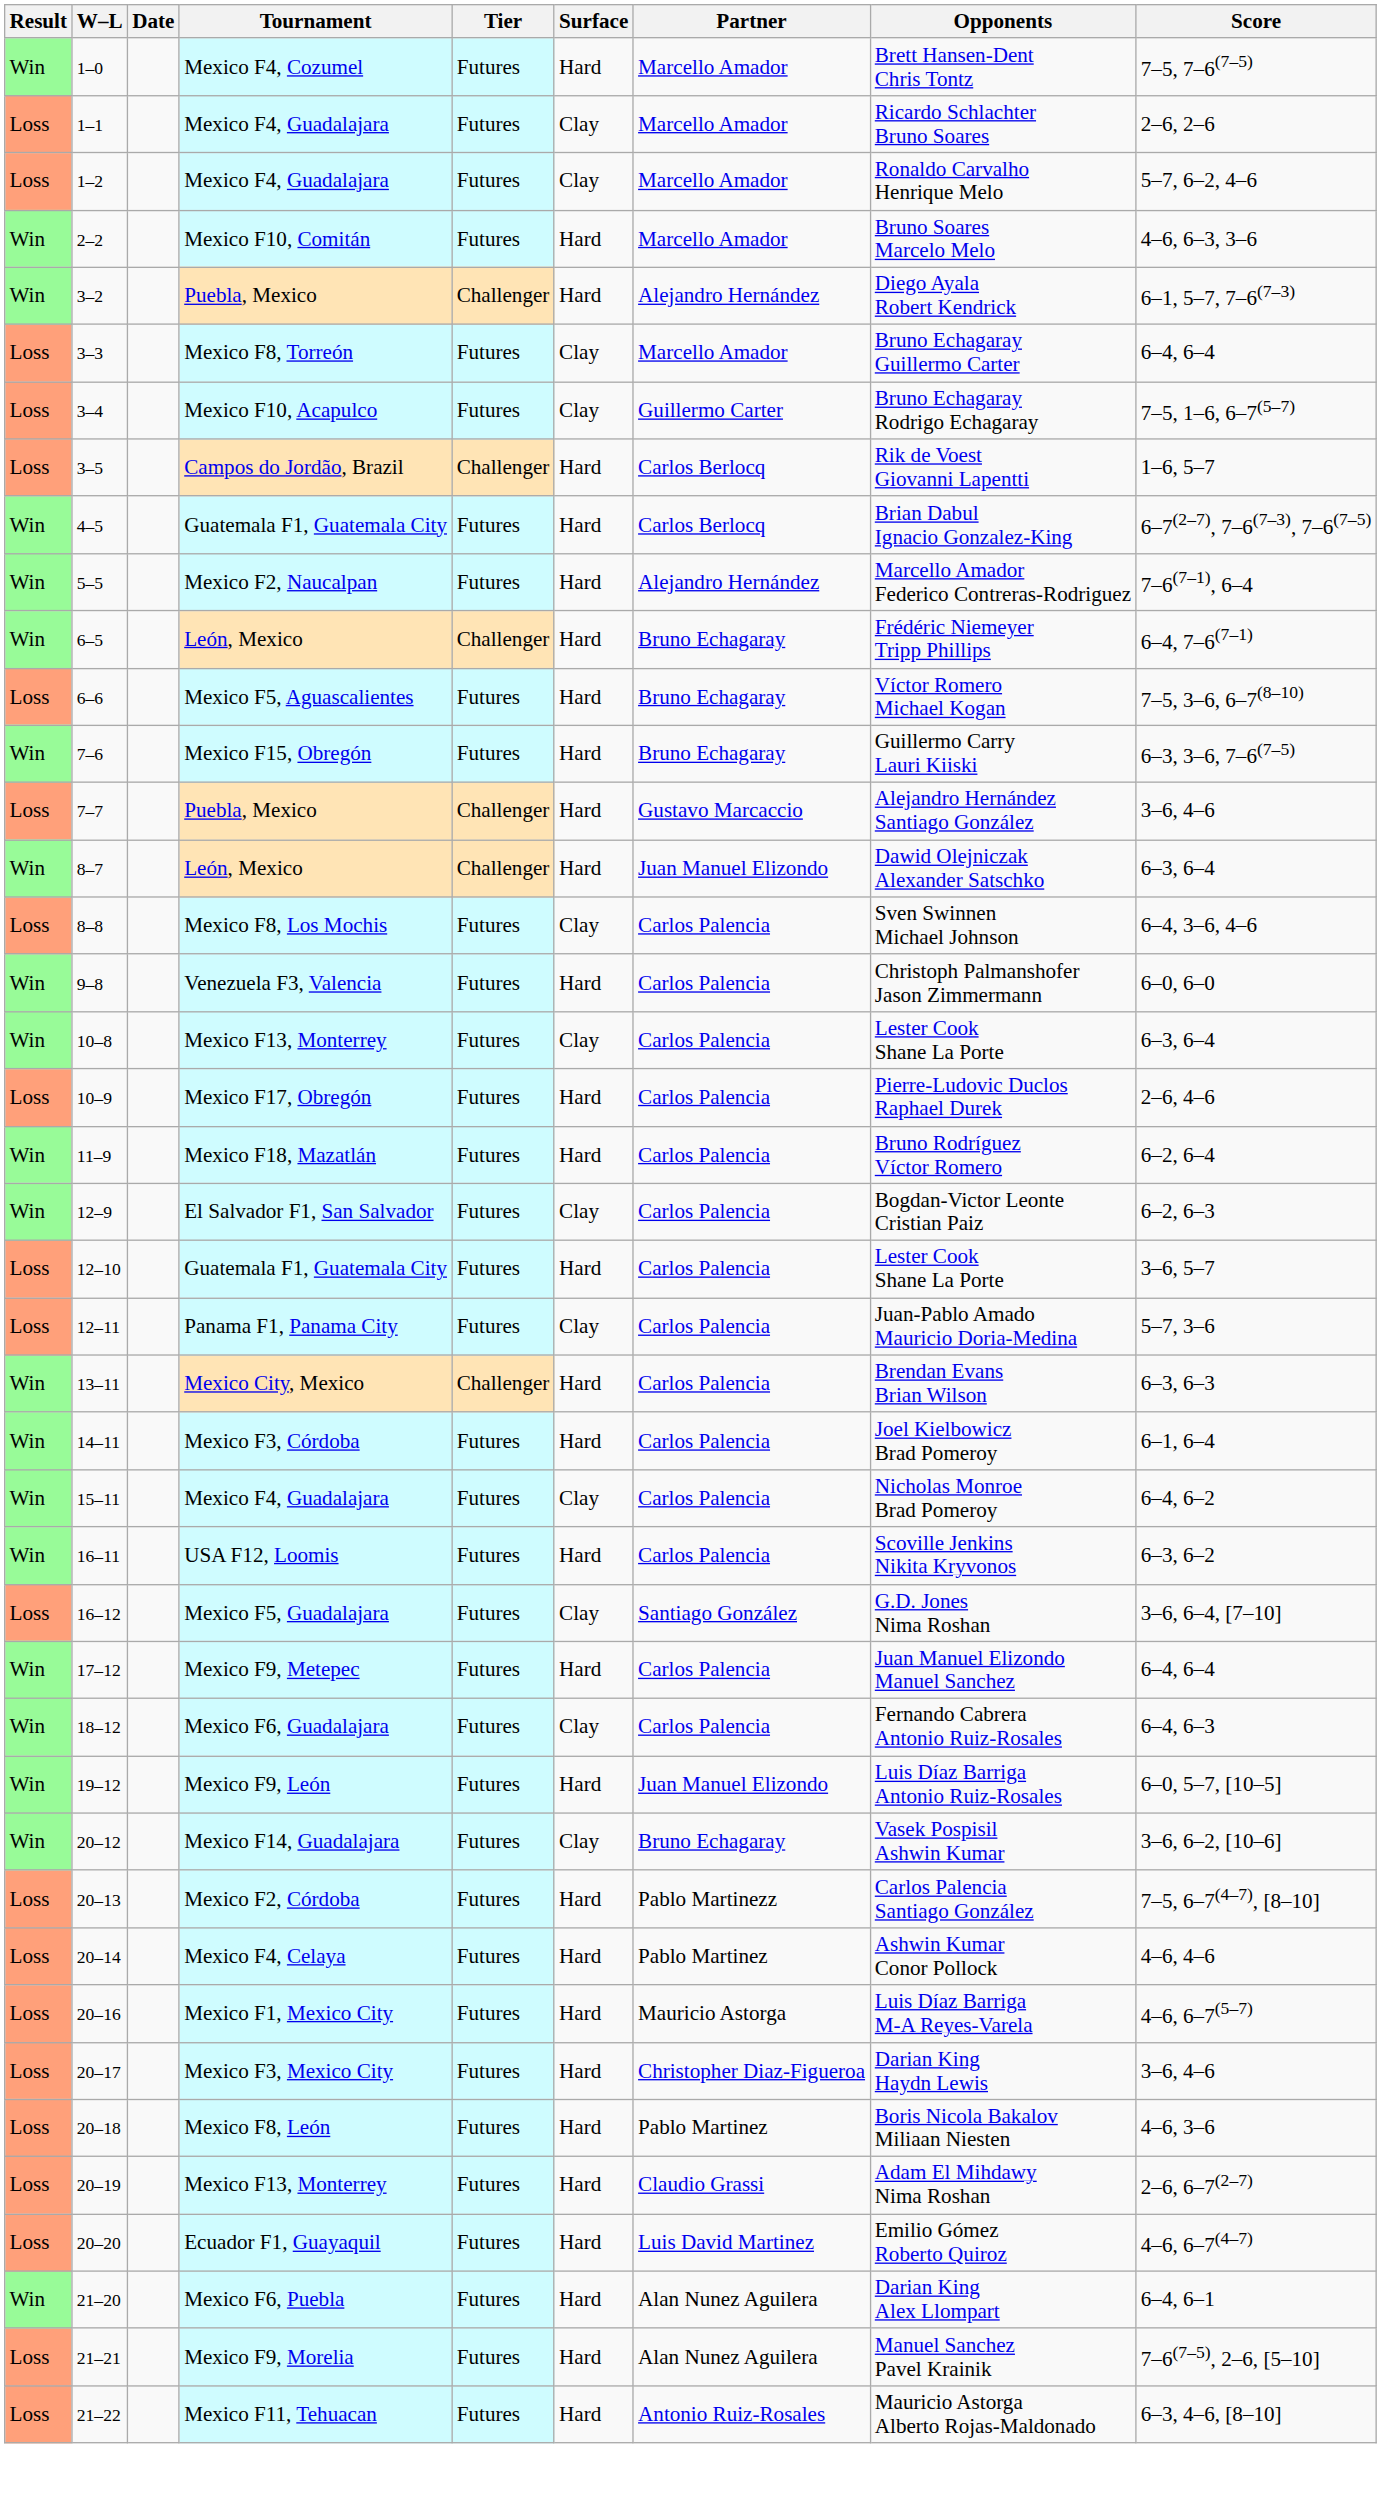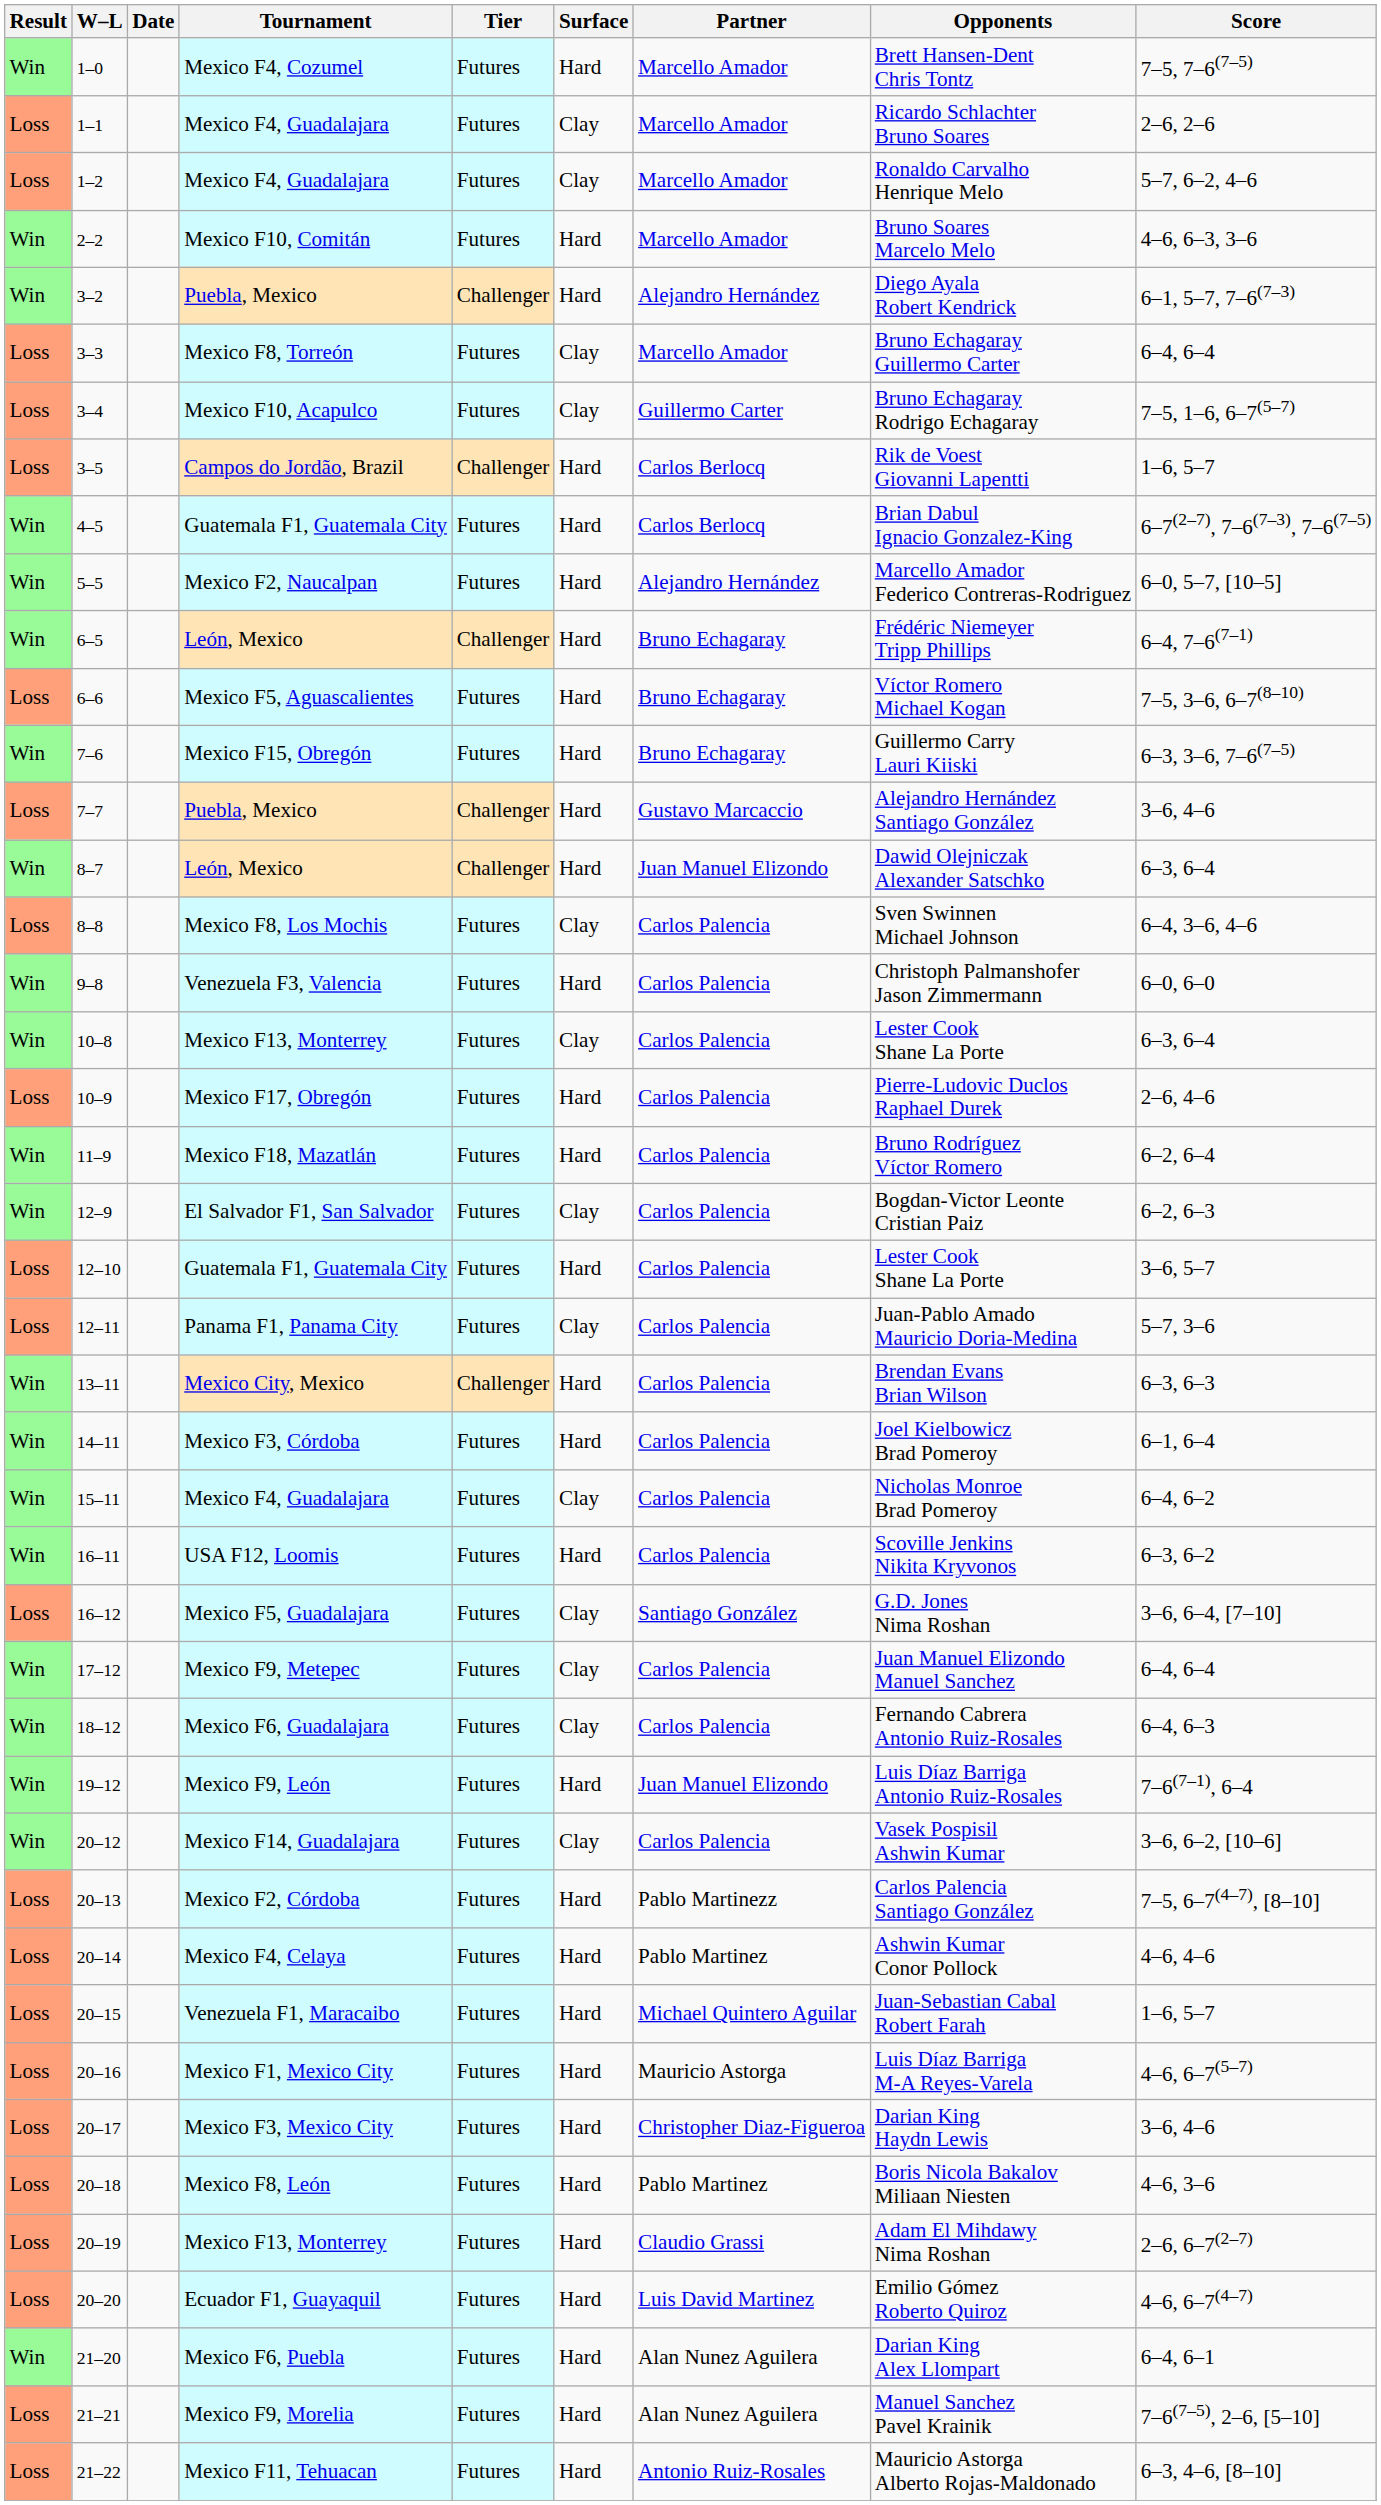5–5 | Score: 7–6(7–1), 6–4 -> 6–0, 5–7, [10–5]
17–12 | Surface: Hard -> Clay
19–12 | Score: 6–0, 5–7, [10–5] -> 7–6(7–1), 6–4
20–12 | Partner: Bruno Echagaray -> Carlos Palencia
+ row: Loss | 20–15 | Venezuela F1, Maracaibo | Futures | Hard | Michael Quintero Aguilar | Juan-Sebastian Cabal Robert Farah | 1–6, 5–7
